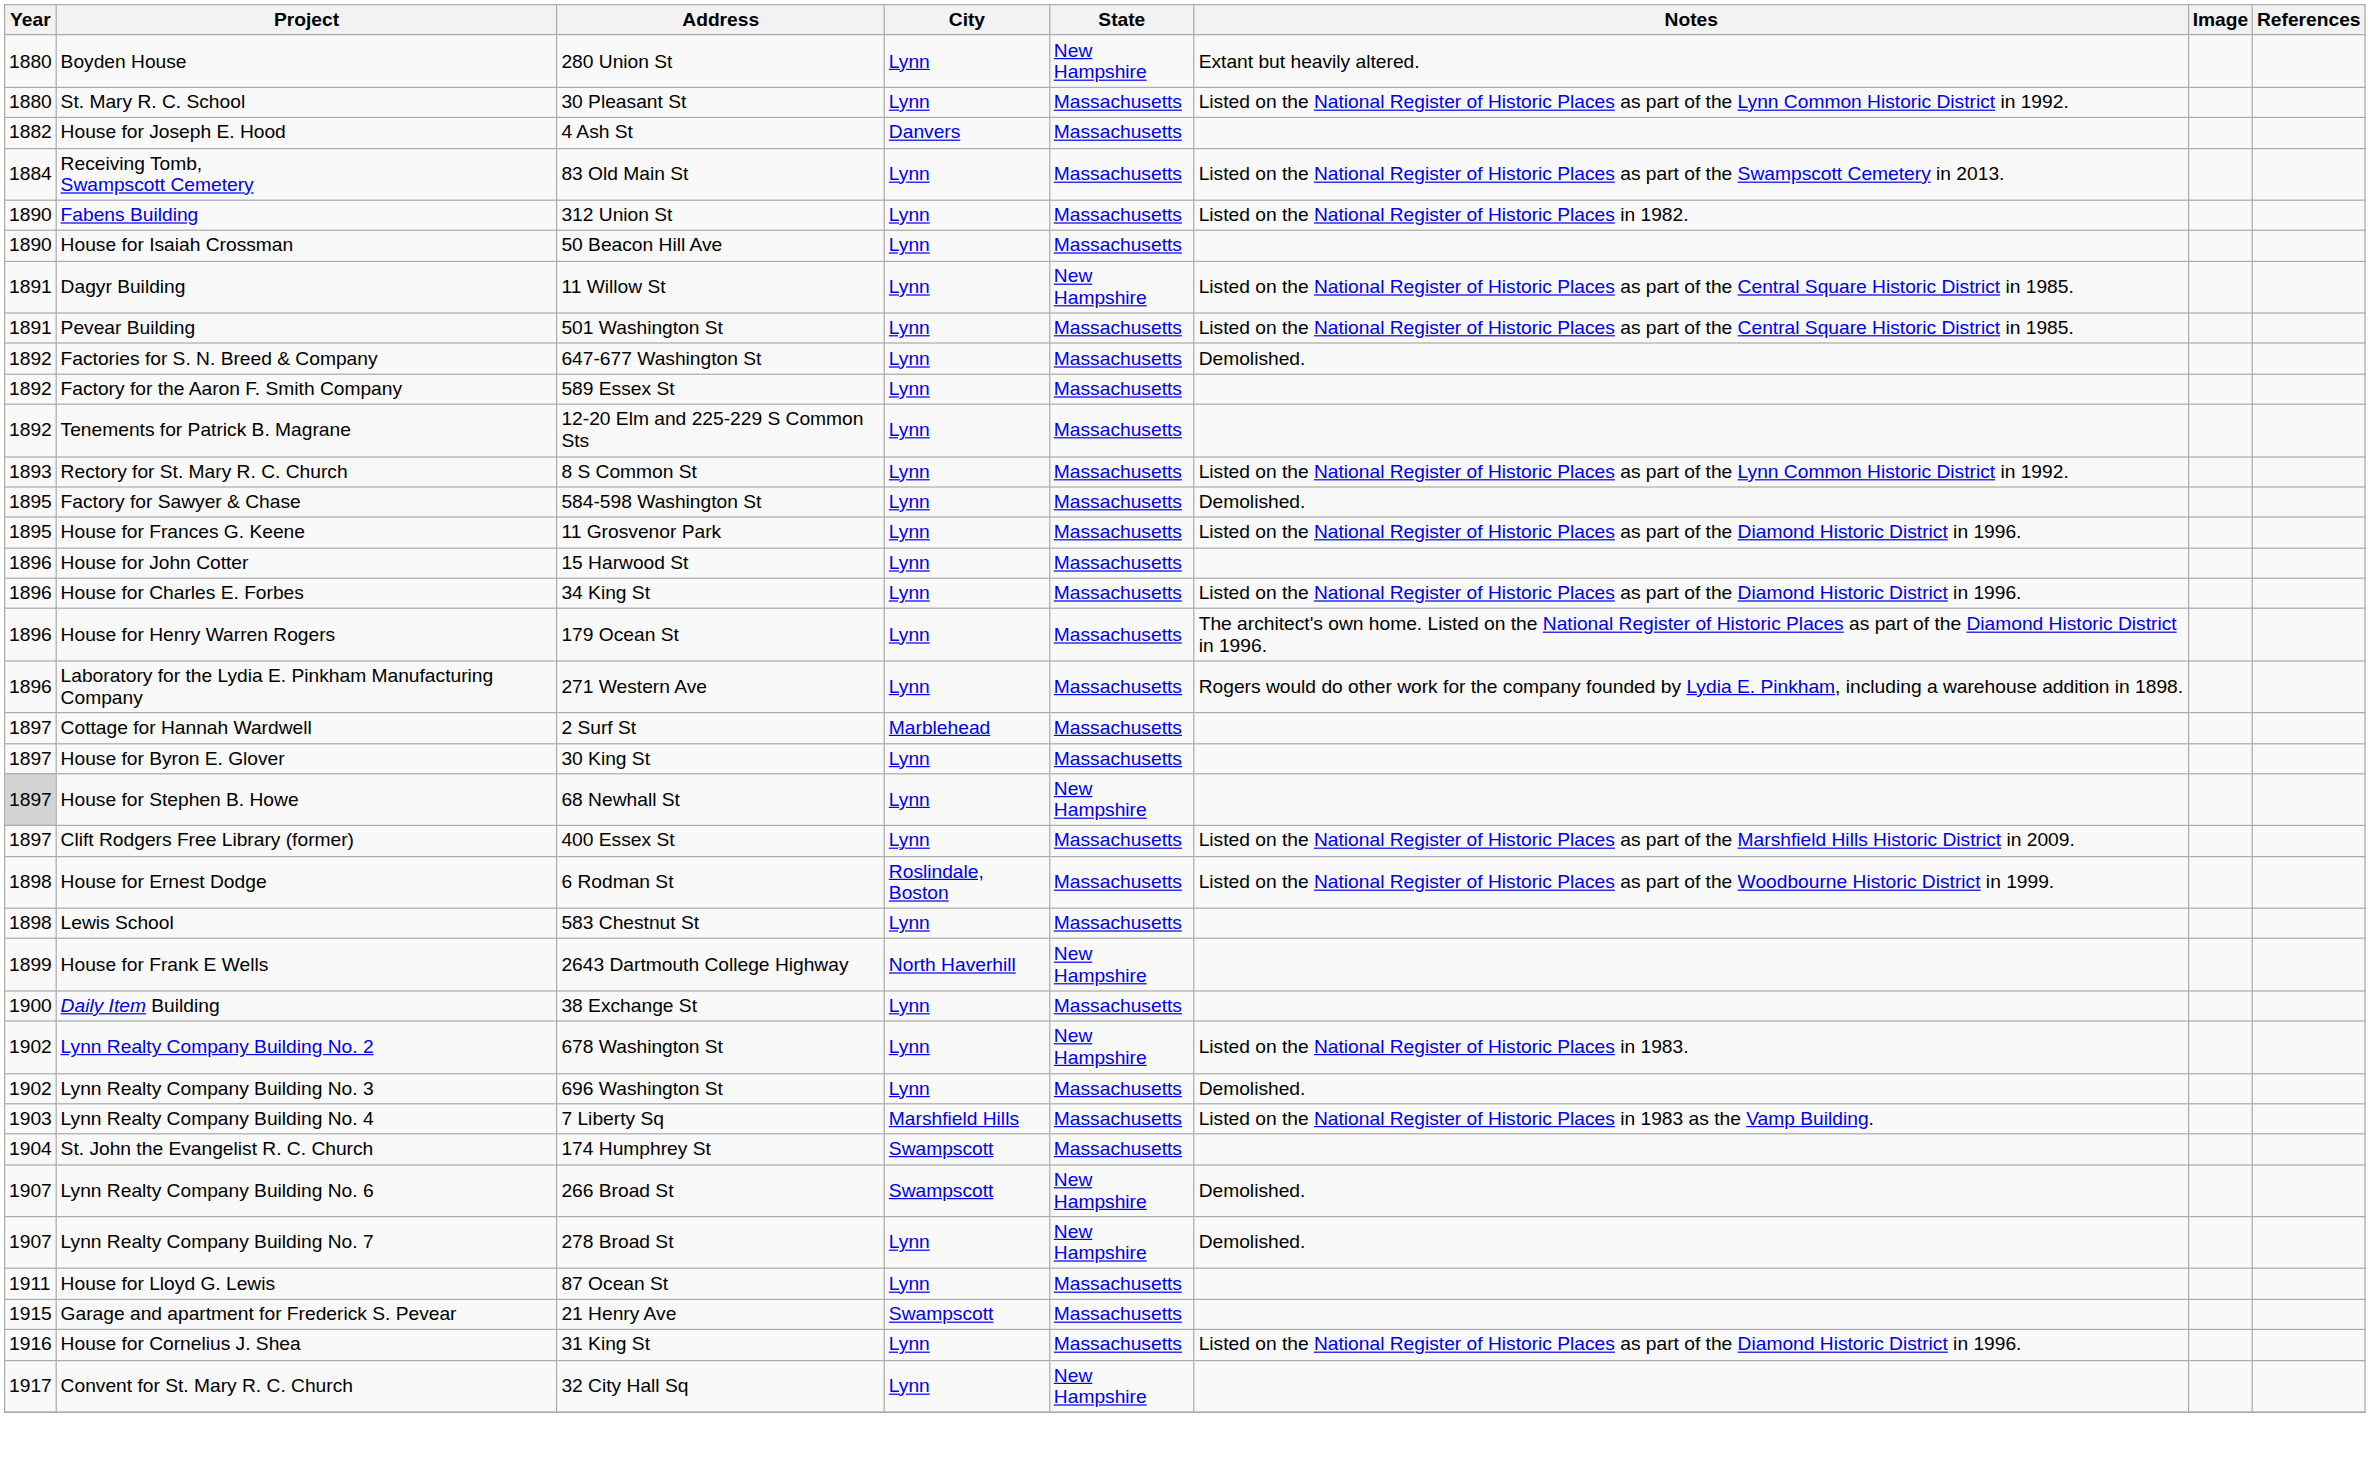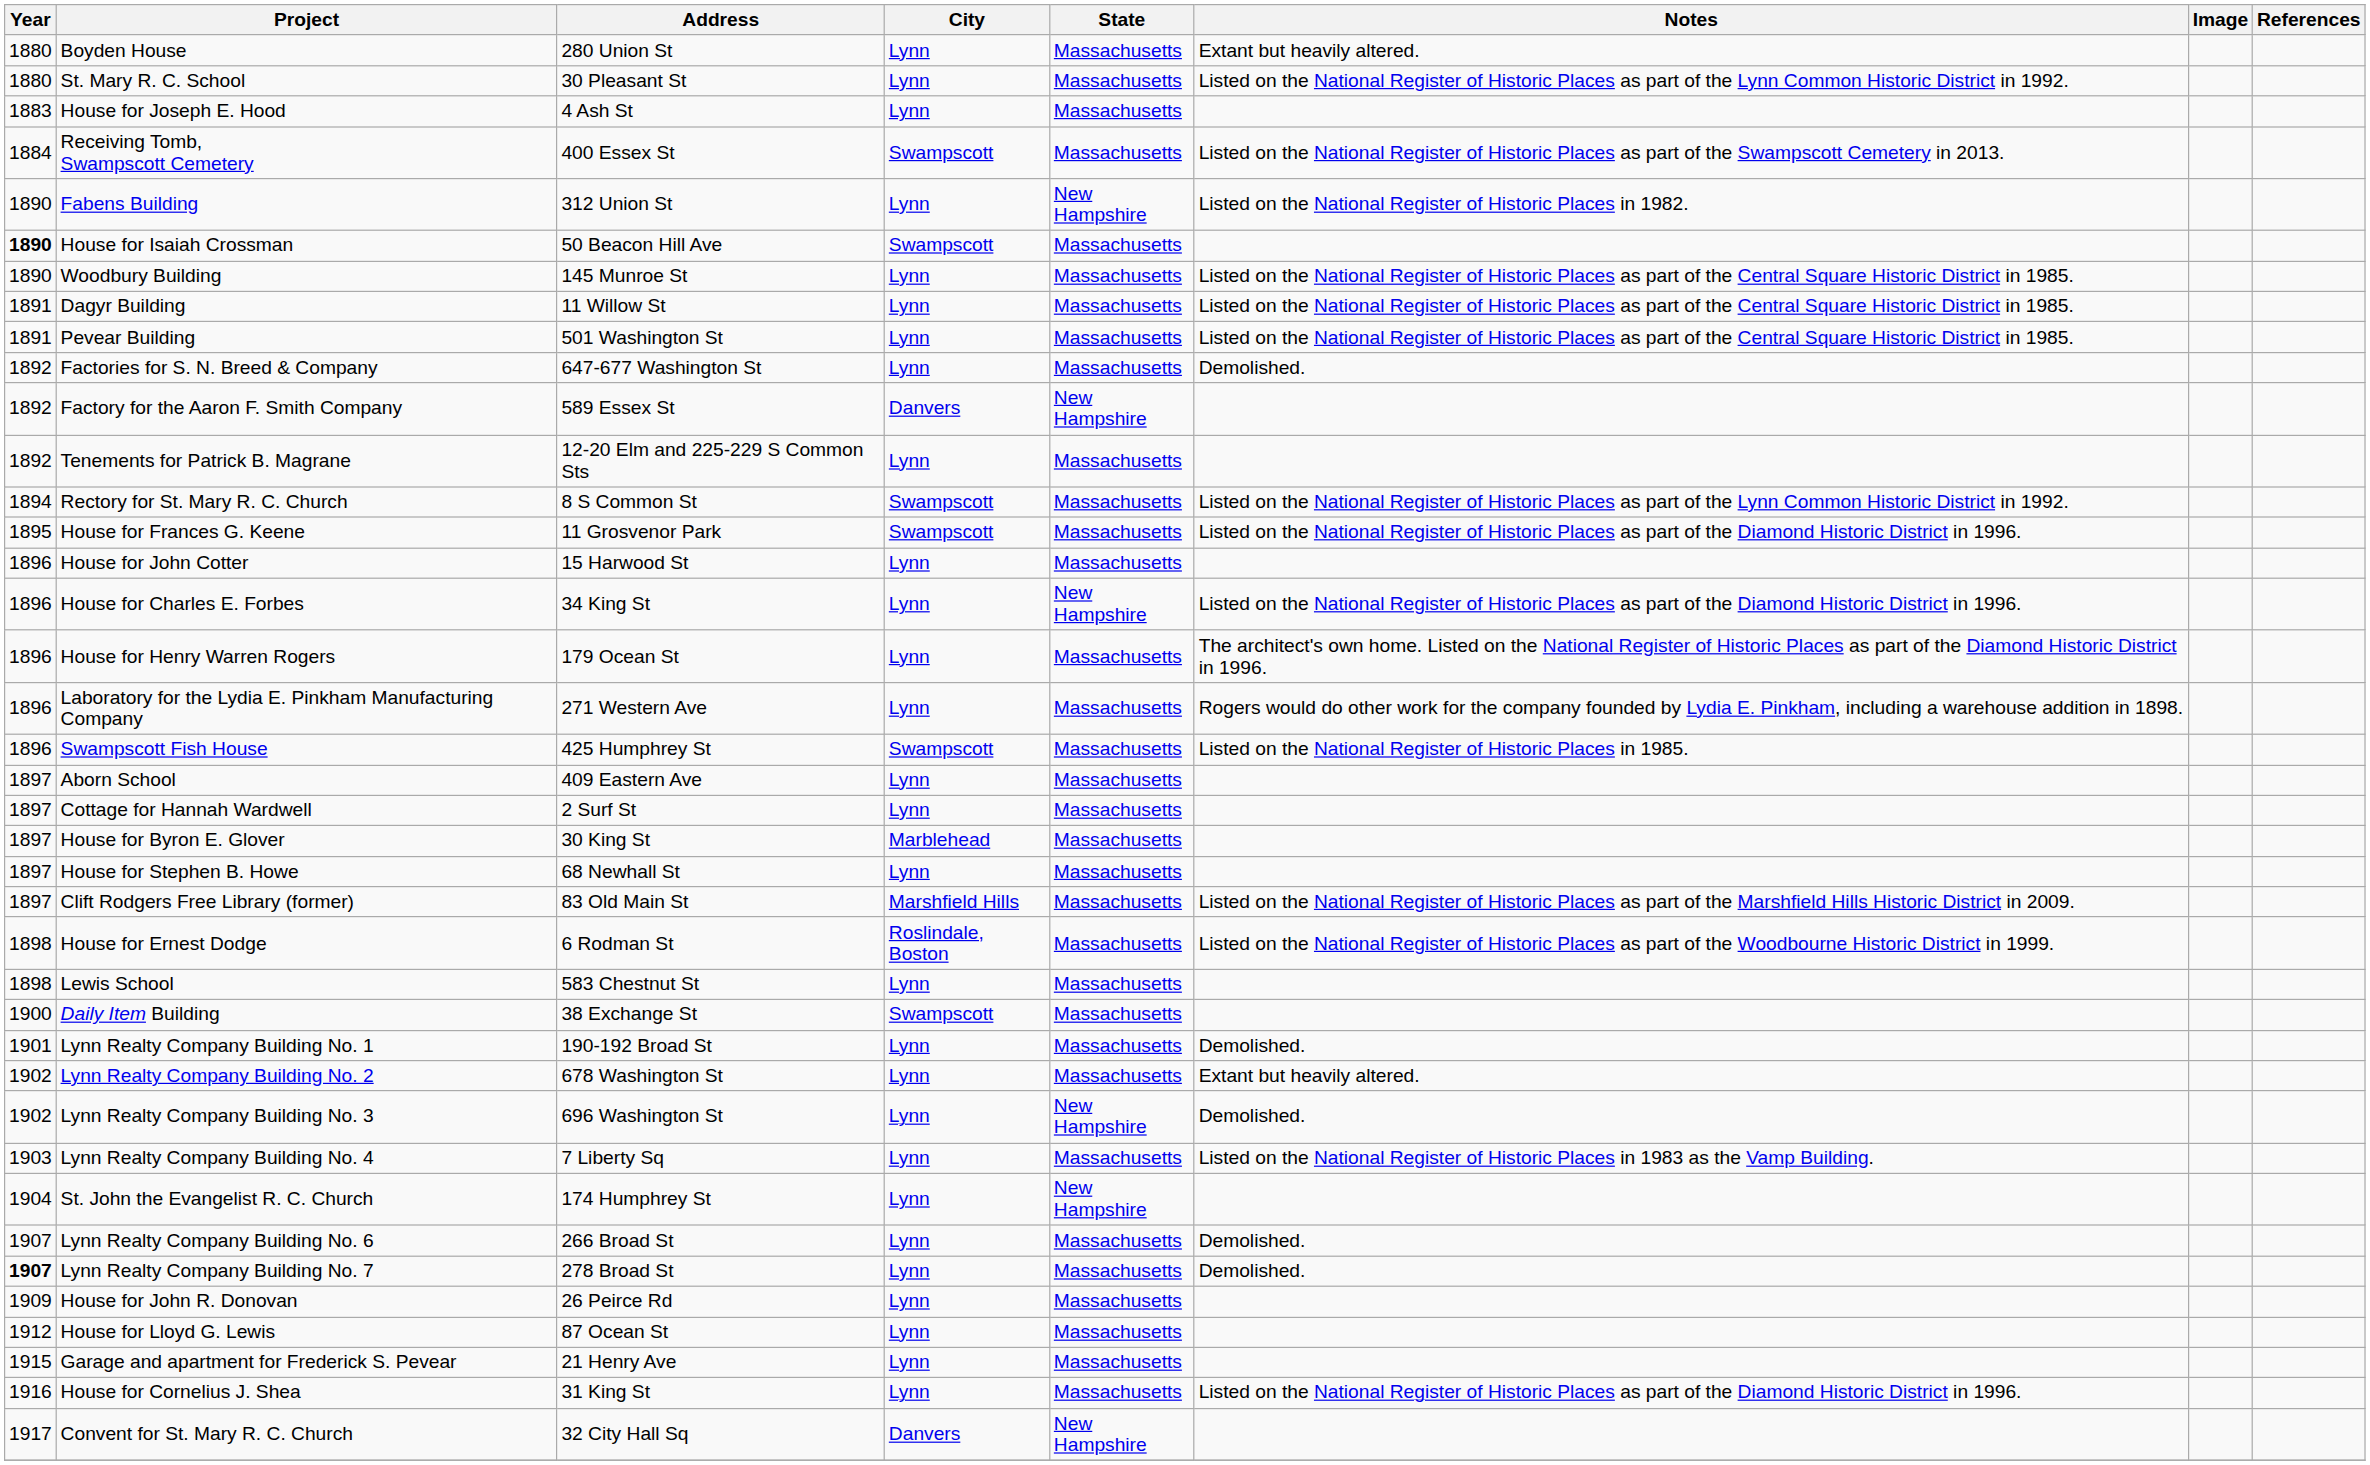Boyden House | State: New Hampshire -> Massachusetts
House for Joseph E. Hood | Year: 1882 -> 1883
House for Joseph E. Hood | City: Danvers -> Lynn
Receiving Tomb, Swampscott Cemetery | Address: 83 Old Main St -> 400 Essex St
Receiving Tomb, Swampscott Cemetery | City: Lynn -> Swampscott
Fabens Building | State: Massachusetts -> New Hampshire
House for Isaiah Crossman | Year: normal -> bold
House for Isaiah Crossman | City: Lynn -> Swampscott
+ row: 1890 | Woodbury Building | 145 Munroe St | Lynn | Massachusetts | Listed on the National Register of Historic Places as part of the Central Square Historic District in 1985.
Dagyr Building | State: New Hampshire -> Massachusetts
Factory for the Aaron F. Smith Company | City: Lynn -> Danvers
Factory for the Aaron F. Smith Company | State: Massachusetts -> New Hampshire
Rectory for St. Mary R. C. Church | Year: 1893 -> 1894
Rectory for St. Mary R. C. Church | City: Lynn -> Swampscott
- row: 1895 | Factory for Sawyer & Chase | 584-598 Washington St | Lynn | Massachusetts | Demolished.
House for Frances G. Keene | City: Lynn -> Swampscott
House for Charles E. Forbes | State: Massachusetts -> New Hampshire
+ row: 1896 | Swampscott Fish House | 425 Humphrey St | Swampscott | Massachusetts | Listed on the National Register of Historic Places in 1985.
+ row: 1897 | Aborn School | 409 Eastern Ave | Lynn | Massachusetts
Cottage for Hannah Wardwell | City: Marblehead -> Lynn
House for Byron E. Glover | City: Lynn -> Marblehead
House for Stephen B. Howe | Year: lightgrey background -> no background
House for Stephen B. Howe | State: New Hampshire -> Massachusetts
Clift Rodgers Free Library (former) | Address: 400 Essex St -> 83 Old Main St
Clift Rodgers Free Library (former) | City: Lynn -> Marshfield Hills
- row: 1899 | House for Frank E Wells | 2643 Dartmouth College Highway | North Haverhill | New Hampshire
Daily Item Building | City: Lynn -> Swampscott
+ row: 1901 | Lynn Realty Company Building No. 1 | 190-192 Broad St | Lynn | Massachusetts | Demolished.
Lynn Realty Company Building No. 2 | State: New Hampshire -> Massachusetts
Lynn Realty Company Building No. 2 | Notes: Listed on the National Register of Historic Places in 1983. -> Extant but heavily altered.
Lynn Realty Company Building No. 3 | State: Massachusetts -> New Hampshire
Lynn Realty Company Building No. 4 | City: Marshfield Hills -> Lynn
St. John the Evangelist R. C. Church | City: Swampscott -> Lynn
St. John the Evangelist R. C. Church | State: Massachusetts -> New Hampshire
Lynn Realty Company Building No. 6 | City: Swampscott -> Lynn
Lynn Realty Company Building No. 6 | State: New Hampshire -> Massachusetts
Lynn Realty Company Building No. 7 | Year: normal -> bold
Lynn Realty Company Building No. 7 | State: New Hampshire -> Massachusetts
+ row: 1909 | House for John R. Donovan | 26 Peirce Rd | Lynn | Massachusetts
House for Lloyd G. Lewis | Year: 1911 -> 1912
Garage and apartment for Frederick S. Pevear | City: Swampscott -> Lynn
Convent for St. Mary R. C. Church | City: Lynn -> Danvers
